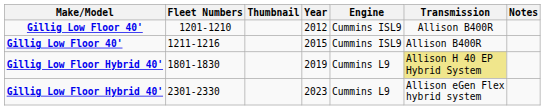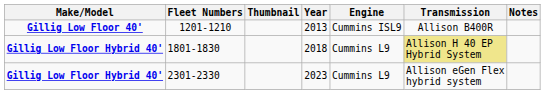1201-1210 | Year: 2012 -> 2013
- row: Gillig Low Floor 40' | 1211-1216 | 2015 | Cummins ISL9 | Allison B400R
1801-1830 | Year: 2019 -> 2018
